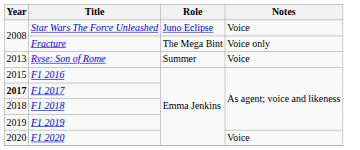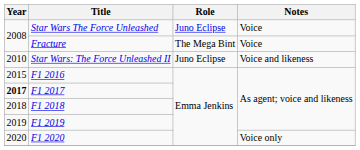Fracture | Notes: Voice only -> Voice
+ row: 2010 | Star Wars: The Force Unleashed II | Juno Eclipse | Voice and likeness
- row: 2013 | Ryse: Son of Rome | Summer | Voice
F1 2020 | Notes: Voice -> Voice only
